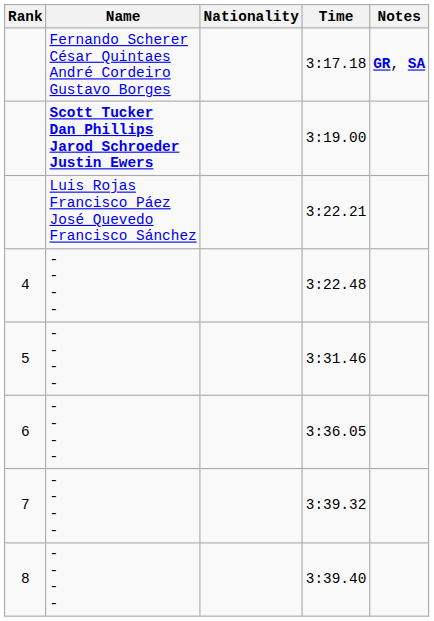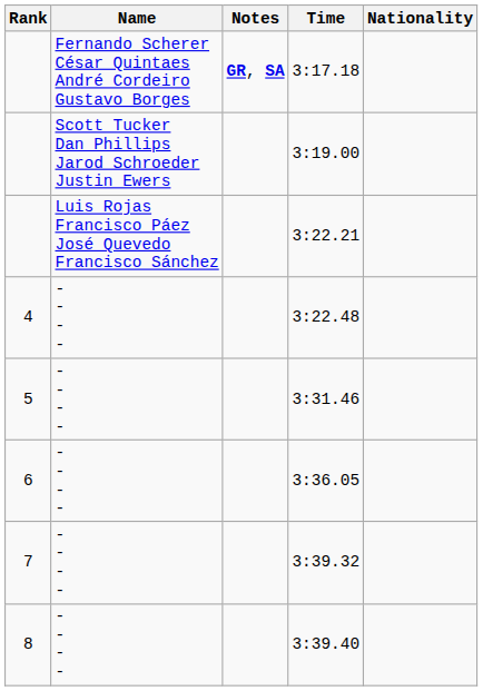columns swapped: Nationality <-> Notes
3:19.00 | Name: bold -> normal
